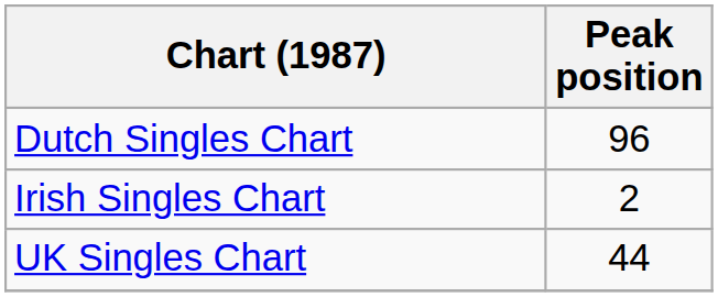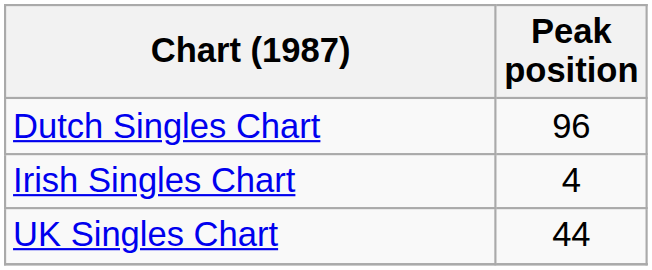Irish Singles Chart | Peak position: 2 -> 4
